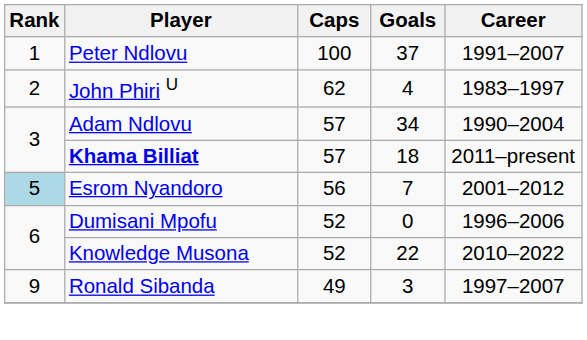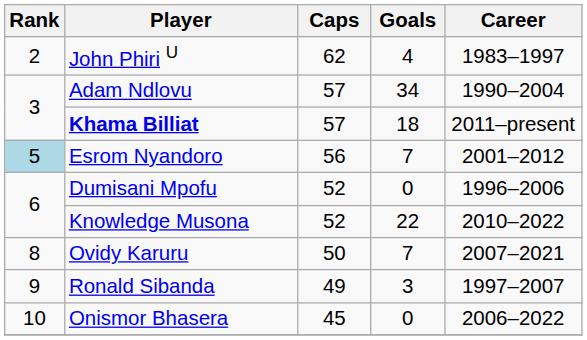- row: 1 | Peter Ndlovu | 100 | 37 | 1991–2007
+ row: 8 | Ovidy Karuru | 50 | 7 | 2007–2021
+ row: 10 | Onismor Bhasera | 45 | 0 | 2006–2022
